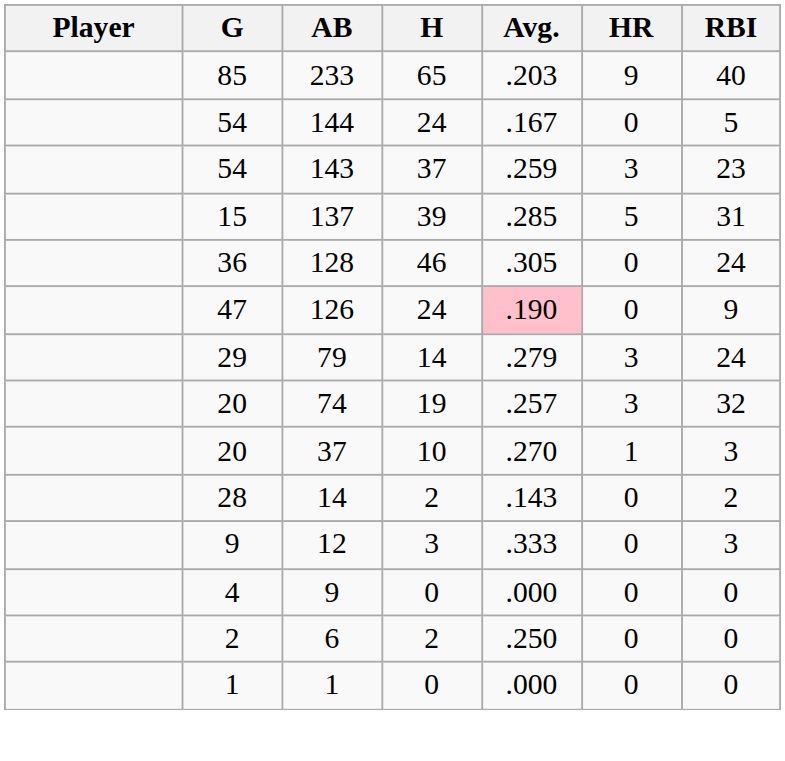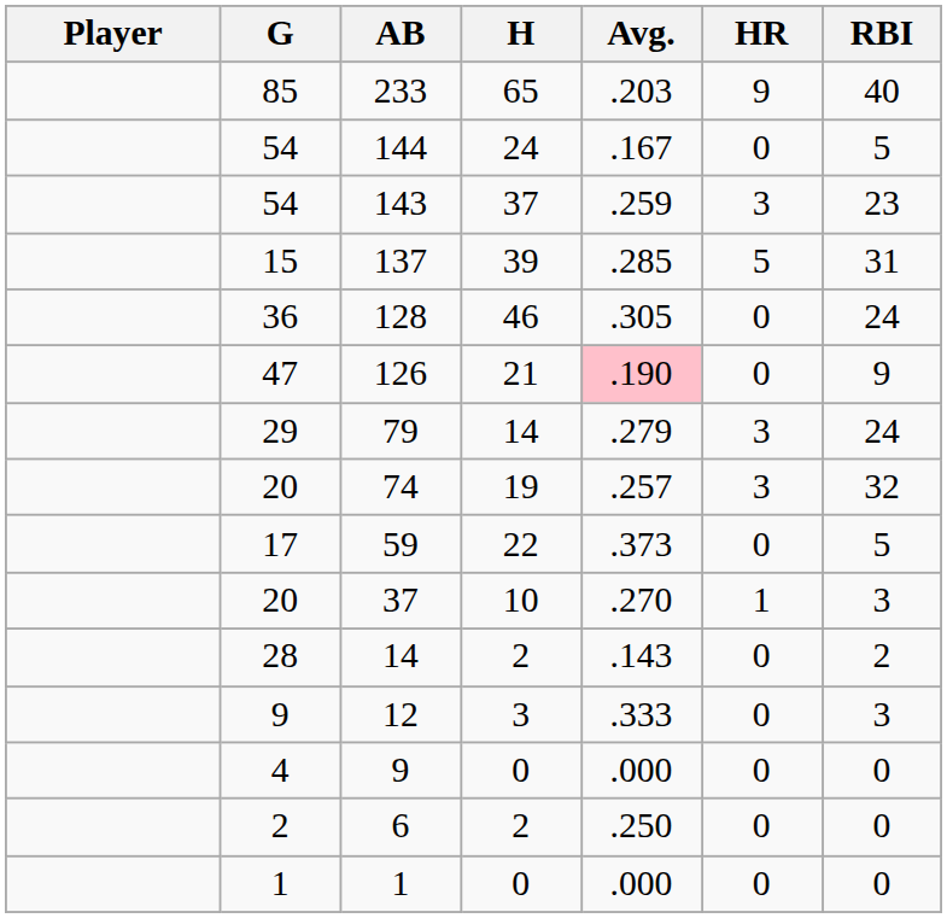126 | H: 24 -> 21
+ row: 17 | 59 | 22 | .373 | 0 | 5
